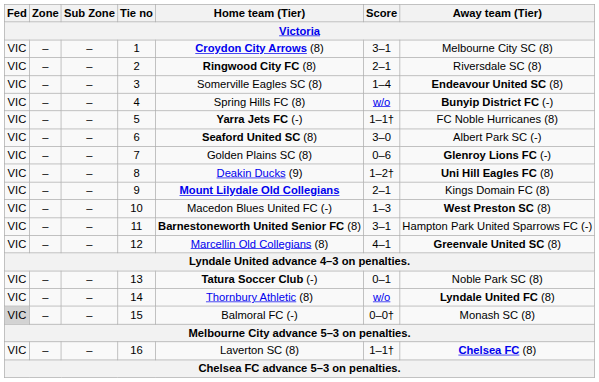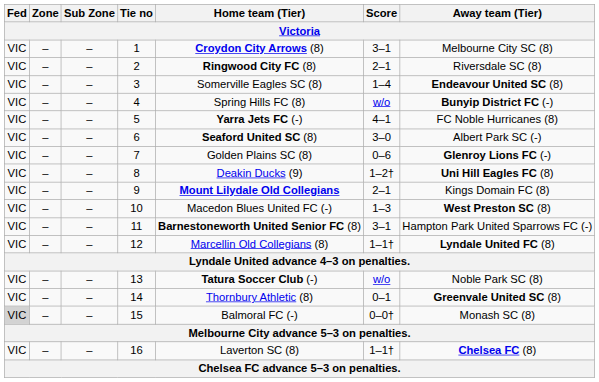5 | Score: 1–1† -> 4–1
12 | Score: 4–1 -> 1–1†
12 | Away team (Tier): Greenvale United SC (8) -> Lyndale United FC (8)
13 | Score: 0–1 -> w/o
14 | Score: w/o -> 0–1
14 | Away team (Tier): Lyndale United FC (8) -> Greenvale United SC (8)
